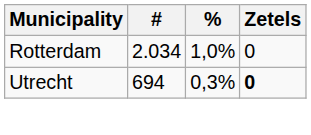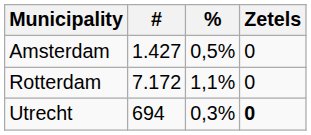+ row: Amsterdam | 1.427 | 0,5% | 0
Rotterdam | #: 2.034 -> 7.172
Rotterdam | %: 1,0% -> 1,1%
